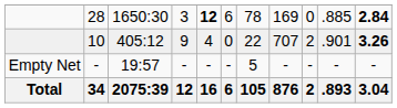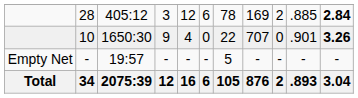28 | column 3: 1650:30 -> 405:12
28 | column 5: bold -> normal
28 | column 9: 0 -> 2
10 | column 3: 405:12 -> 1650:30
10 | column 9: 2 -> 0
